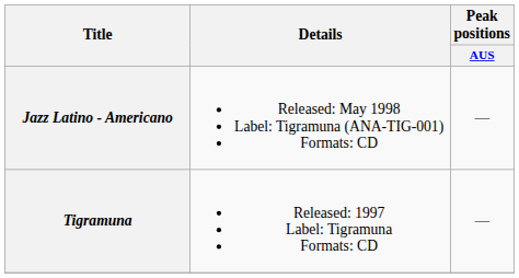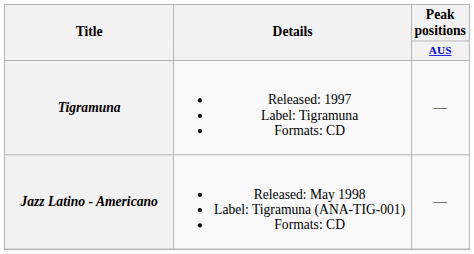rows swapped: Tigramuna <-> Jazz Latino - Americano
